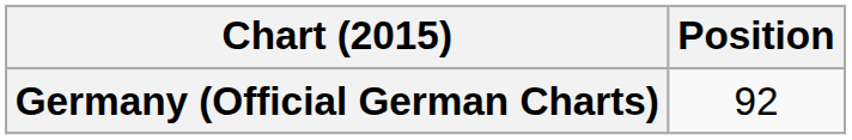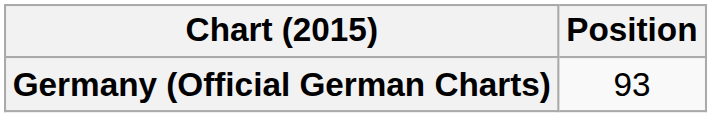Germany (Official German Charts) | Position: 92 -> 93
